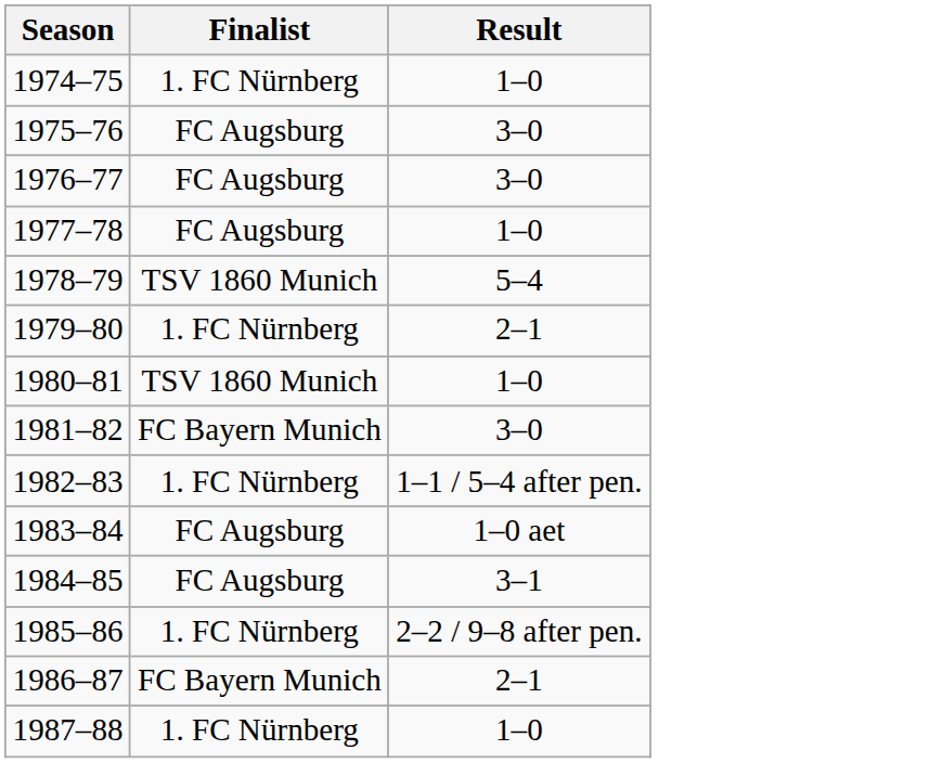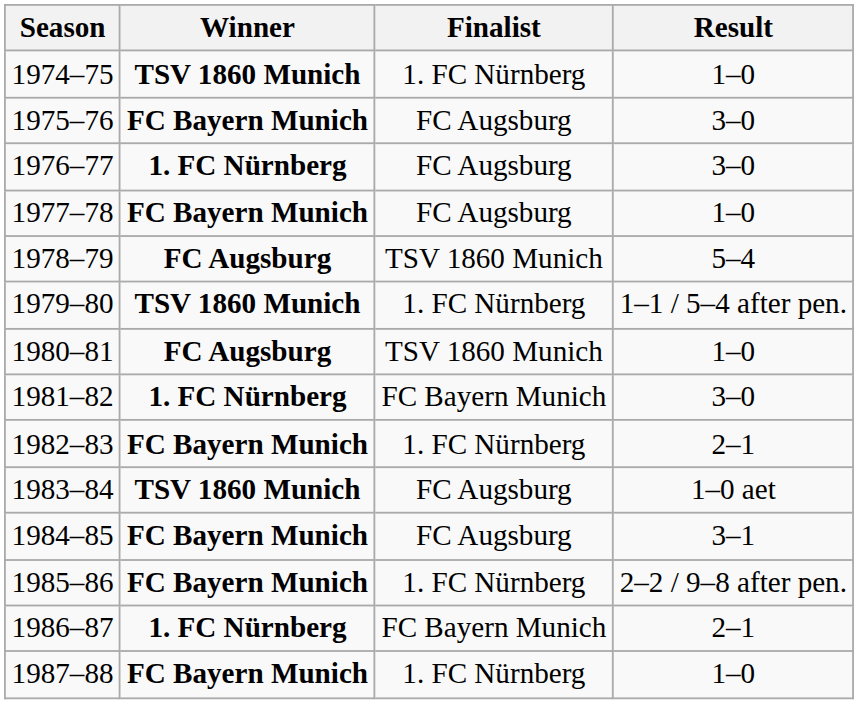+ column: Winner | TSV 1860 Munich | FC Bayern Munich | 1. FC Nürnberg | FC Bayern Munich | FC Augsburg | TSV 1860 Munich | FC Augsburg | 1. FC Nürnberg | FC Bayern Munich | TSV 1860 Munich | FC Bayern Munich | FC Bayern Munich | 1. FC Nürnberg | FC Bayern Munich
1979–80 | Result: 2–1 -> 1–1 / 5–4 after pen.
1982–83 | Result: 1–1 / 5–4 after pen. -> 2–1
